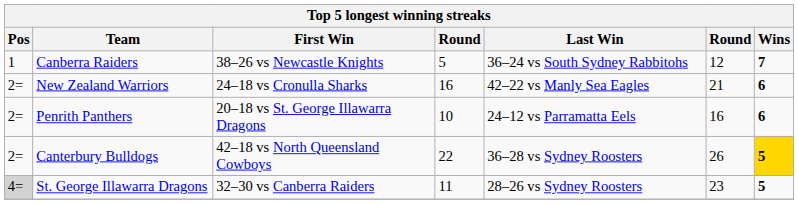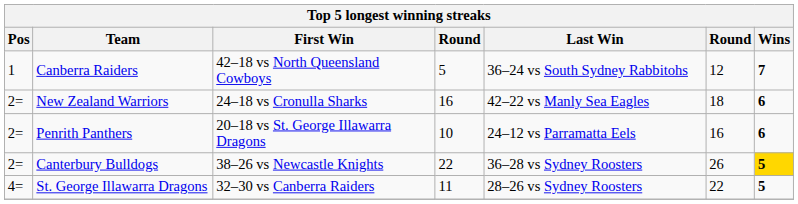Canberra Raiders | First Win: 38–26 vs Newcastle Knights -> 42–18 vs North Queensland Cowboys
New Zealand Warriors | column 6: 21 -> 18
Canterbury Bulldogs | First Win: 42–18 vs North Queensland Cowboys -> 38–26 vs Newcastle Knights
St. George Illawarra Dragons | Pos: lightgrey background -> no background
St. George Illawarra Dragons | column 6: 23 -> 22
